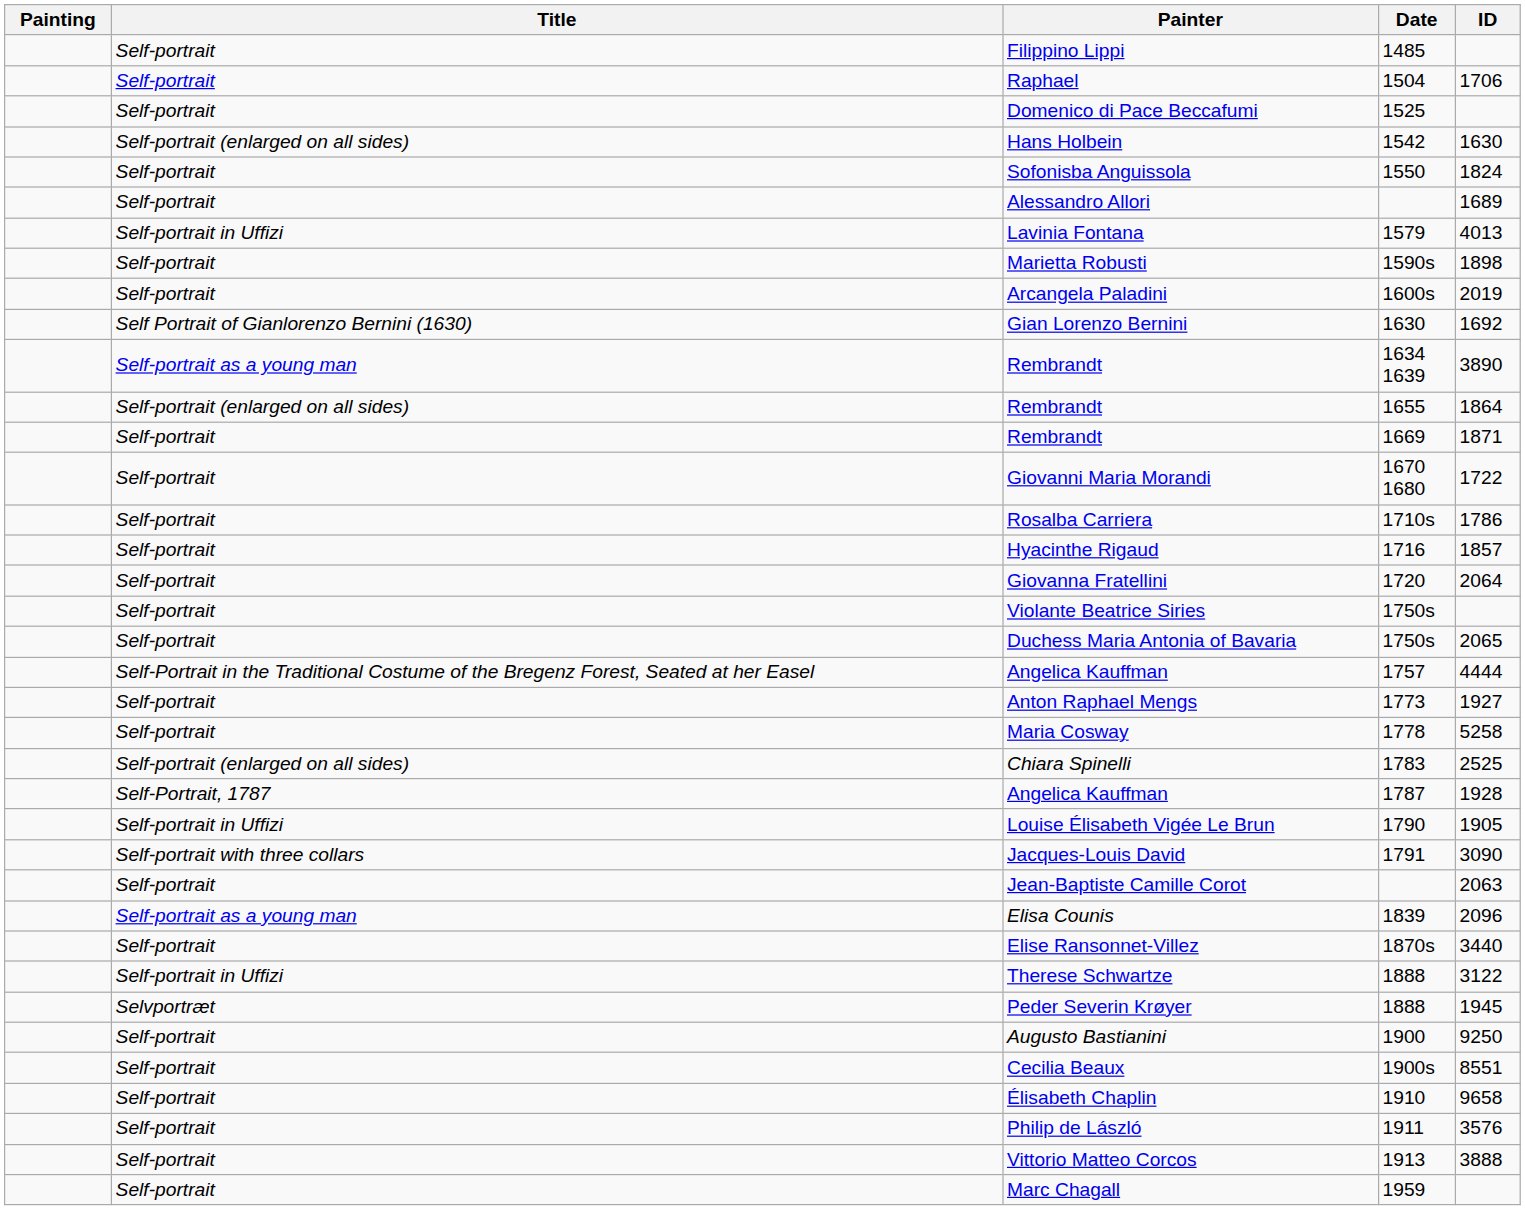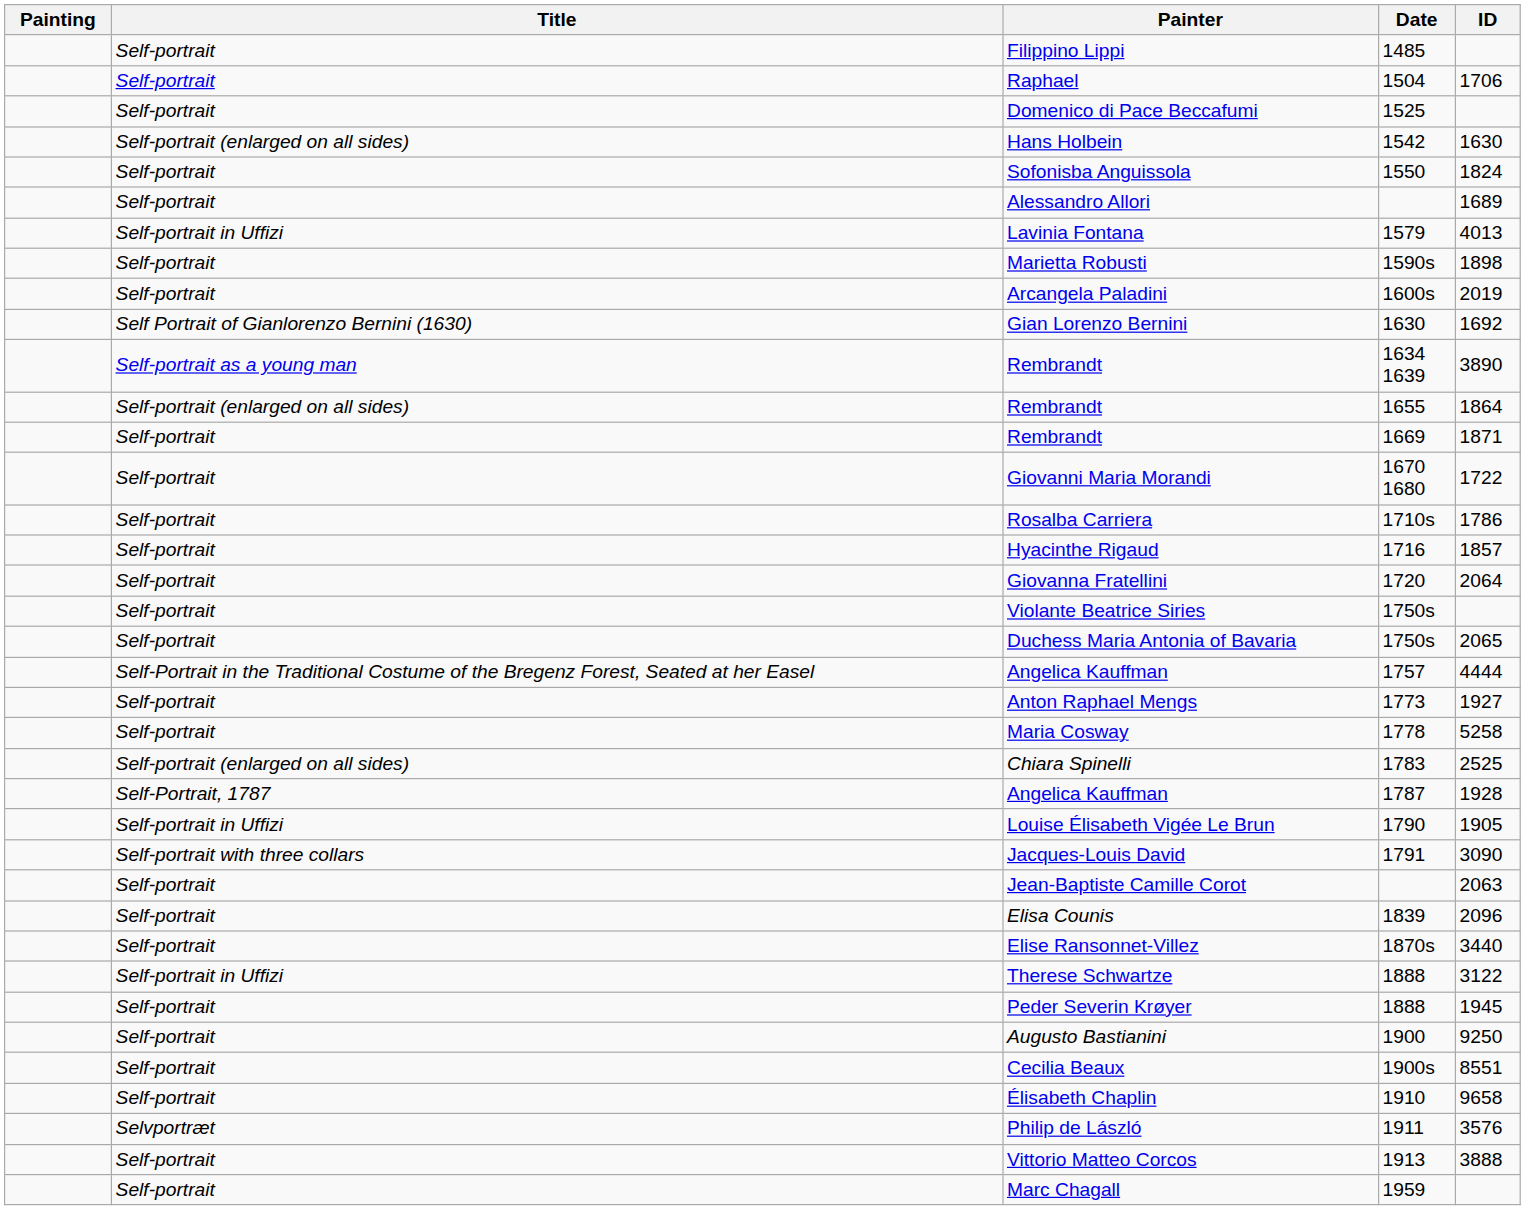Elisa Counis | Title: Self-portrait as a young man -> Self-portrait
Peder Severin Krøyer | Title: Selvportræt -> Self-portrait
Philip de László | Title: Self-portrait -> Selvportræt
